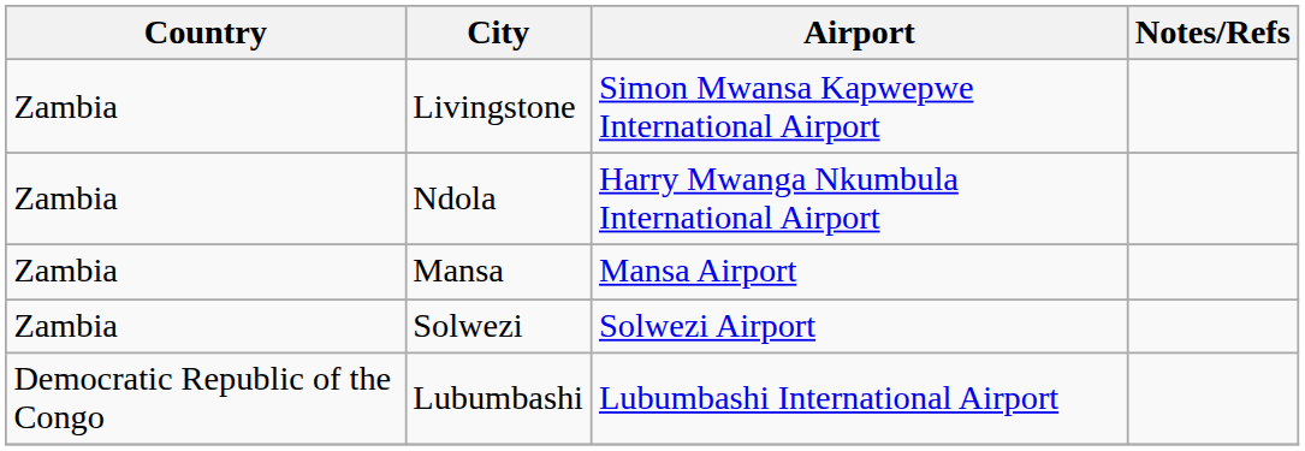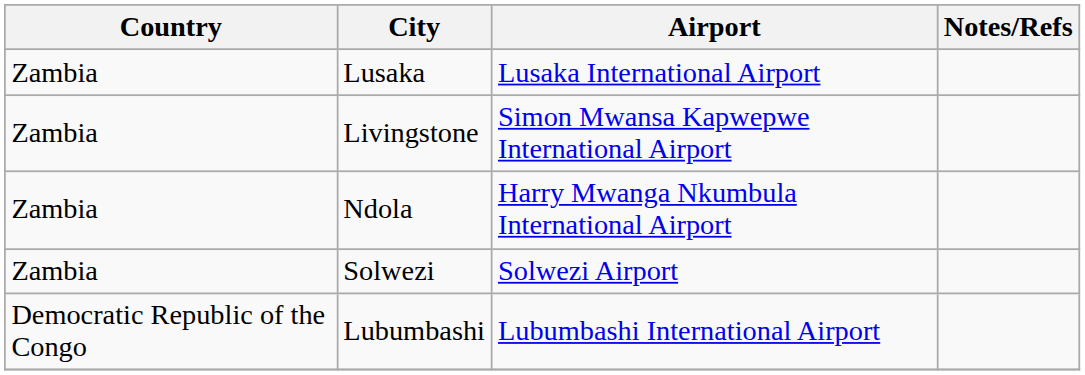+ row: Zambia | Lusaka | Lusaka International Airport
- row: Zambia | Mansa | Mansa Airport
